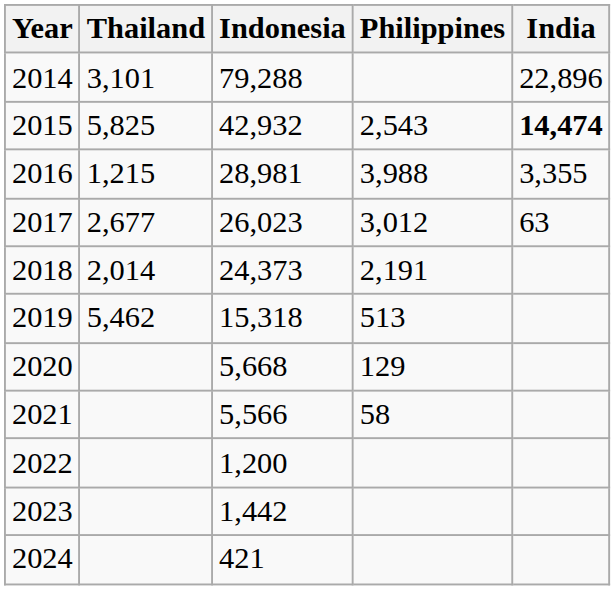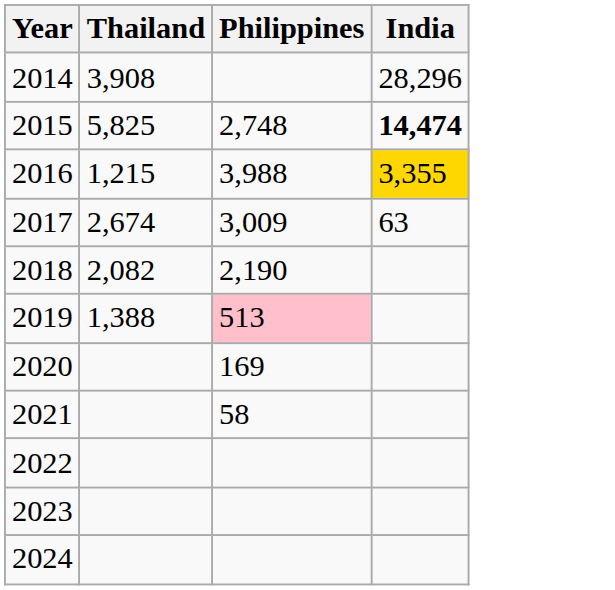- column: Indonesia | 79,288 | 42,932 | 28,981 | 26,023 | 24,373 | 15,318 | 5,668 | 5,566 | 1,200 | 1,442 | 421
2014 | Thailand: 3,101 -> 3,908
2014 | India: 22,896 -> 28,296
2015 | Philippines: 2,543 -> 2,748
2016 | India: no background -> gold background
2017 | Thailand: 2,677 -> 2,674
2017 | Philippines: 3,012 -> 3,009
2018 | Thailand: 2,014 -> 2,082
2018 | Philippines: 2,191 -> 2,190
2019 | Thailand: 5,462 -> 1,388
2019 | Philippines: no background -> pink background
2020 | Philippines: 129 -> 169
